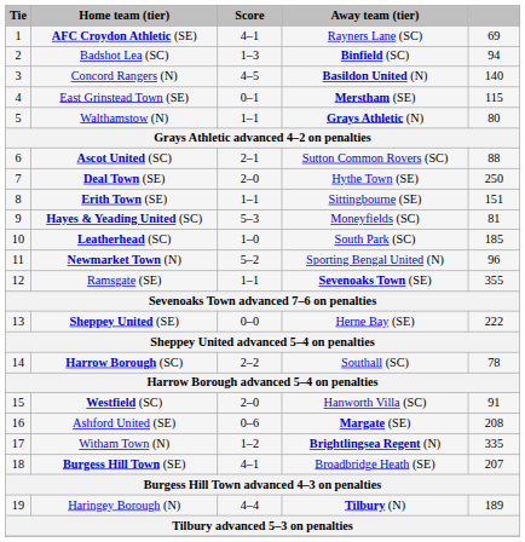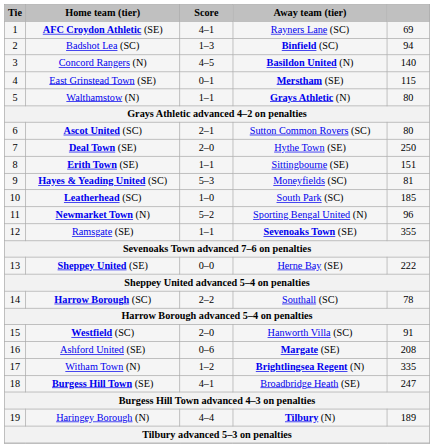Ascot United (SC) | column 5: 88 -> 80
Burgess Hill Town (SE) | column 5: 207 -> 247
